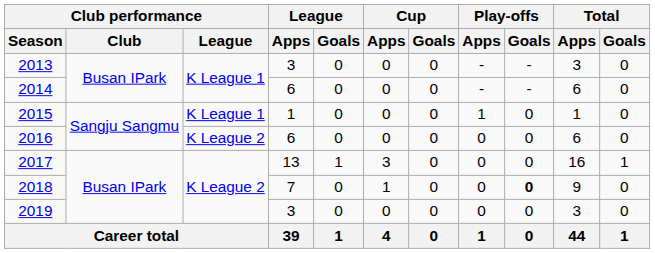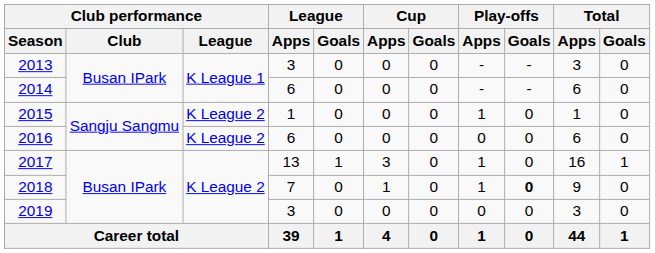2015 | Club performance / League: K League 1 -> K League 2
2017 | Play-offs / Apps: 0 -> 1
2018 | Play-offs / Apps: 0 -> 1
